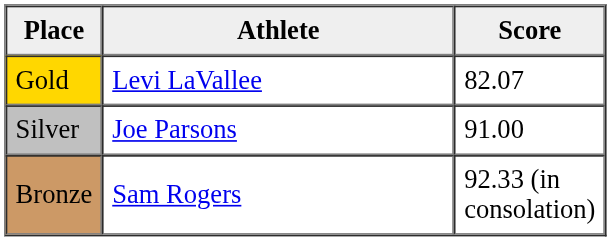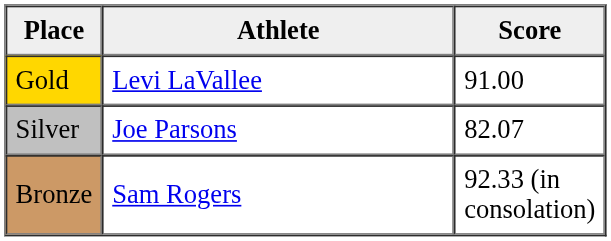Gold | Score: 82.07 -> 91.00
Silver | Score: 91.00 -> 82.07
